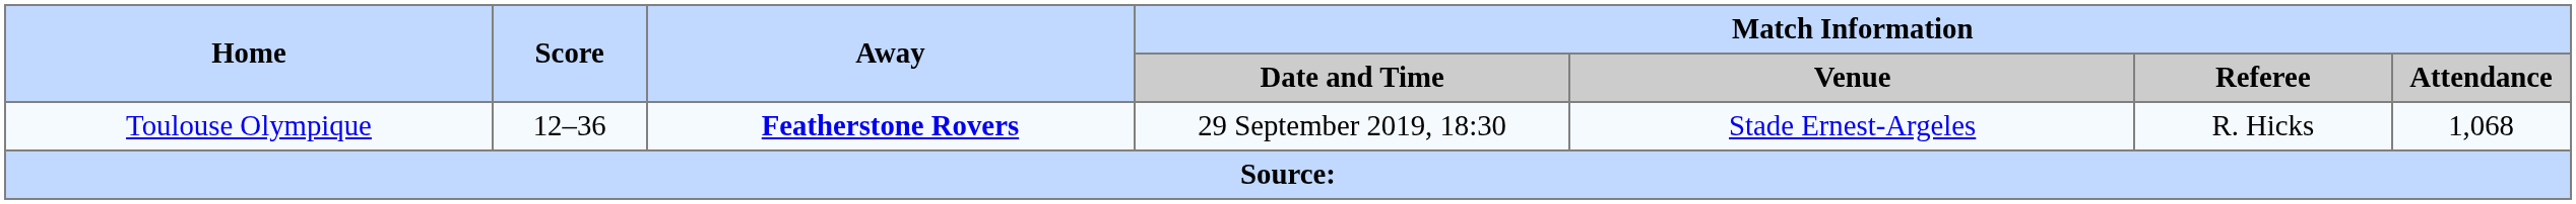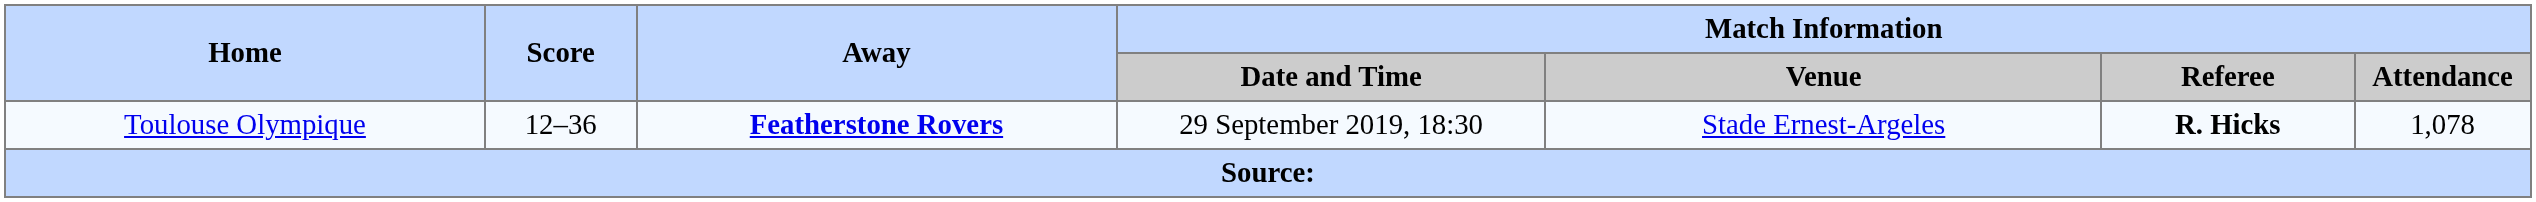Toulouse Olympique | Match Information / Referee: normal -> bold
Toulouse Olympique | Match Information / Attendance: 1,068 -> 1,078
